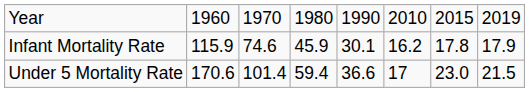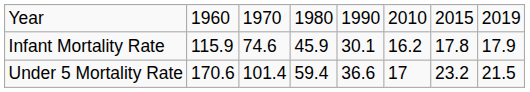Under 5 Mortality Rate | column 7: 23.0 -> 23.2
